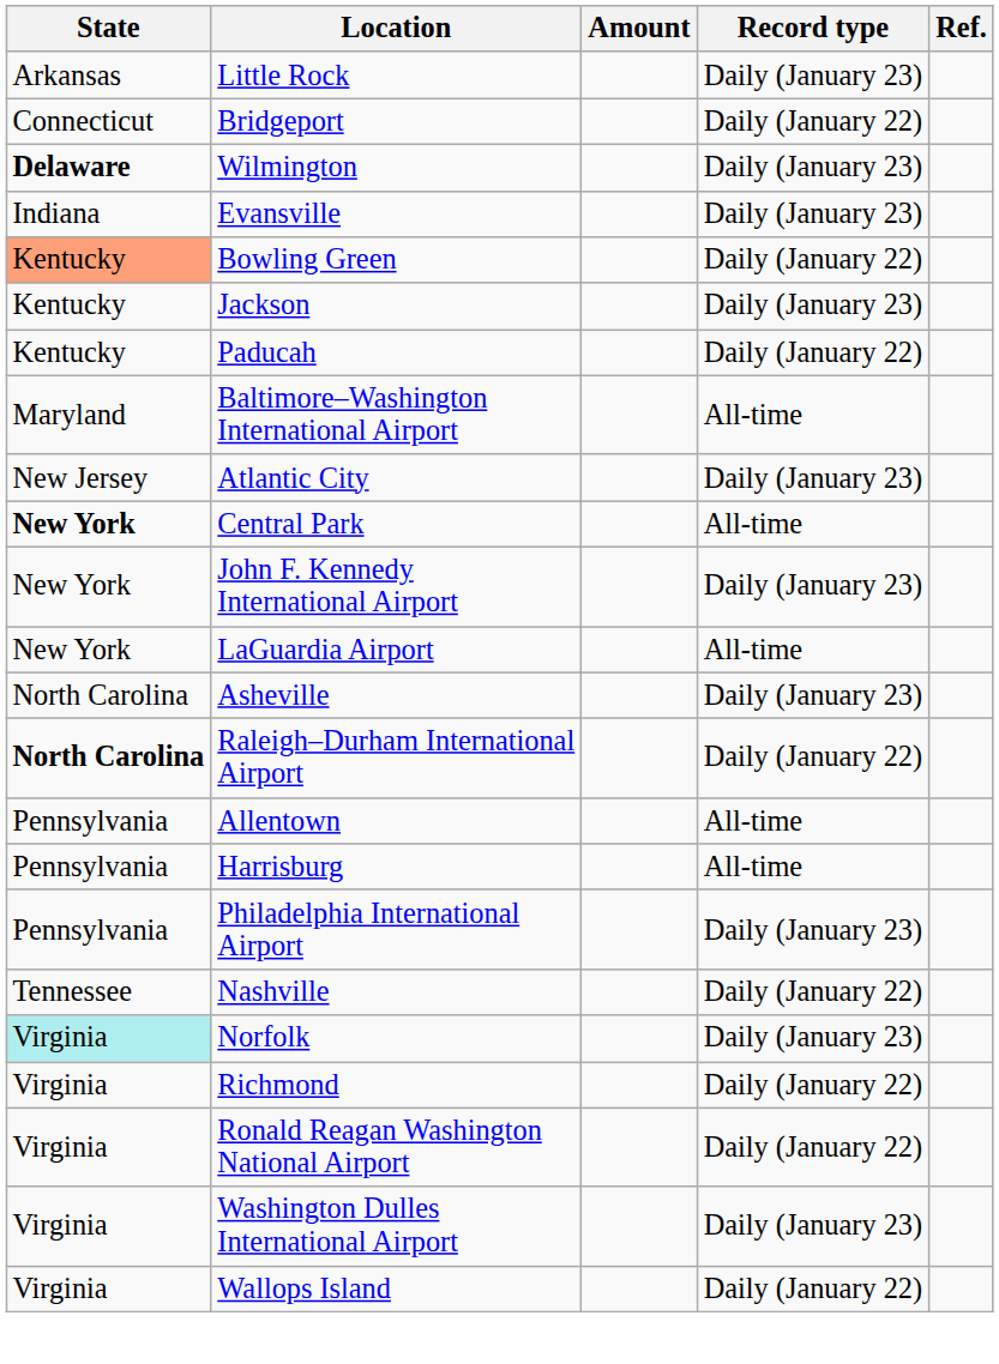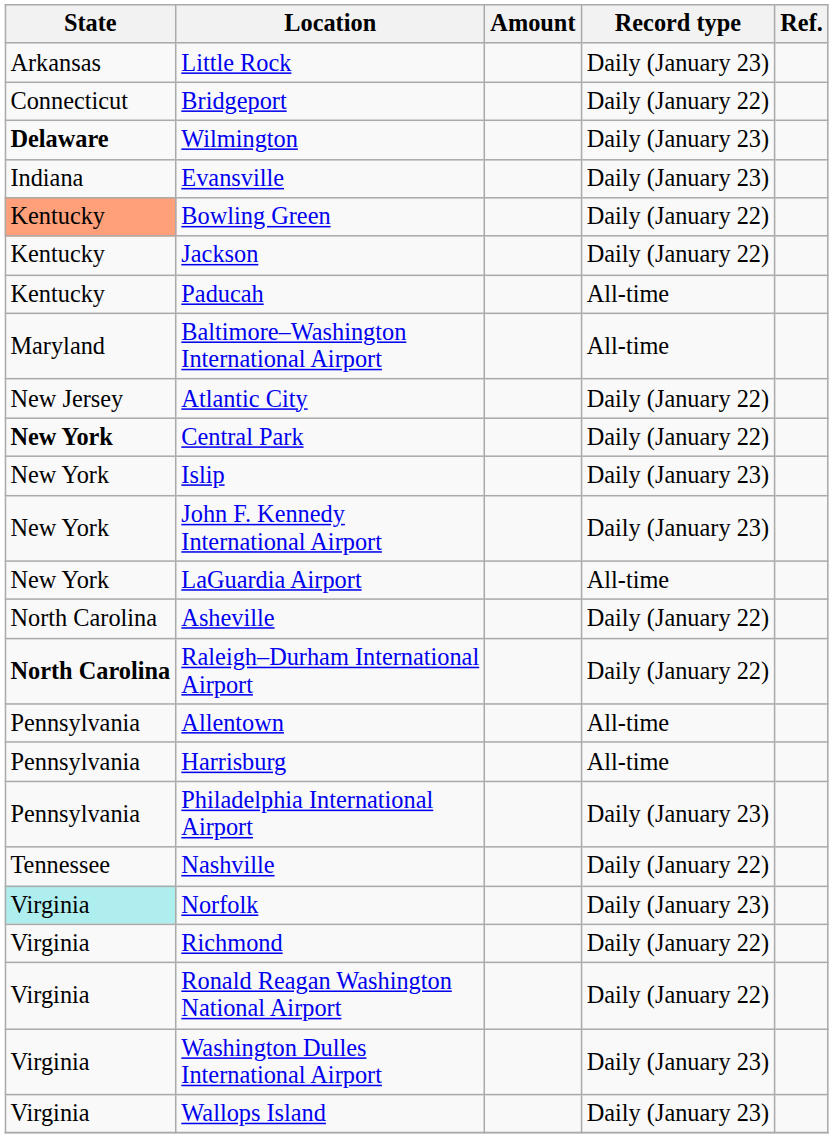Jackson | Record type: Daily (January 23) -> Daily (January 22)
Paducah | Record type: Daily (January 22) -> All-time
Atlantic City | Record type: Daily (January 23) -> Daily (January 22)
Central Park | Record type: All-time -> Daily (January 22)
+ row: New York | Islip | Daily (January 23)
Asheville | Record type: Daily (January 23) -> Daily (January 22)
Wallops Island | Record type: Daily (January 22) -> Daily (January 23)
